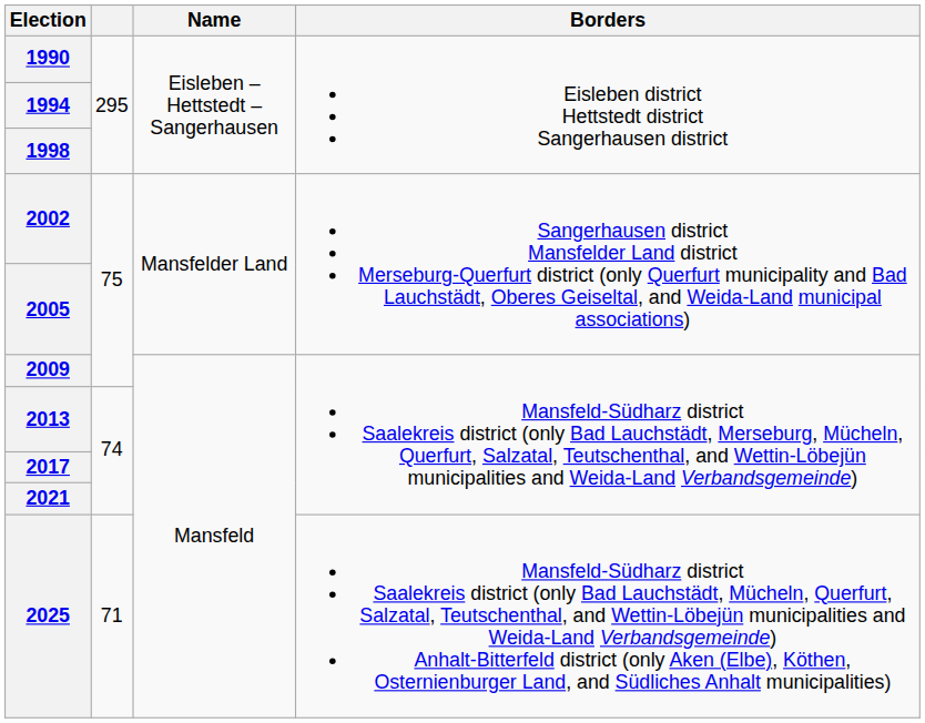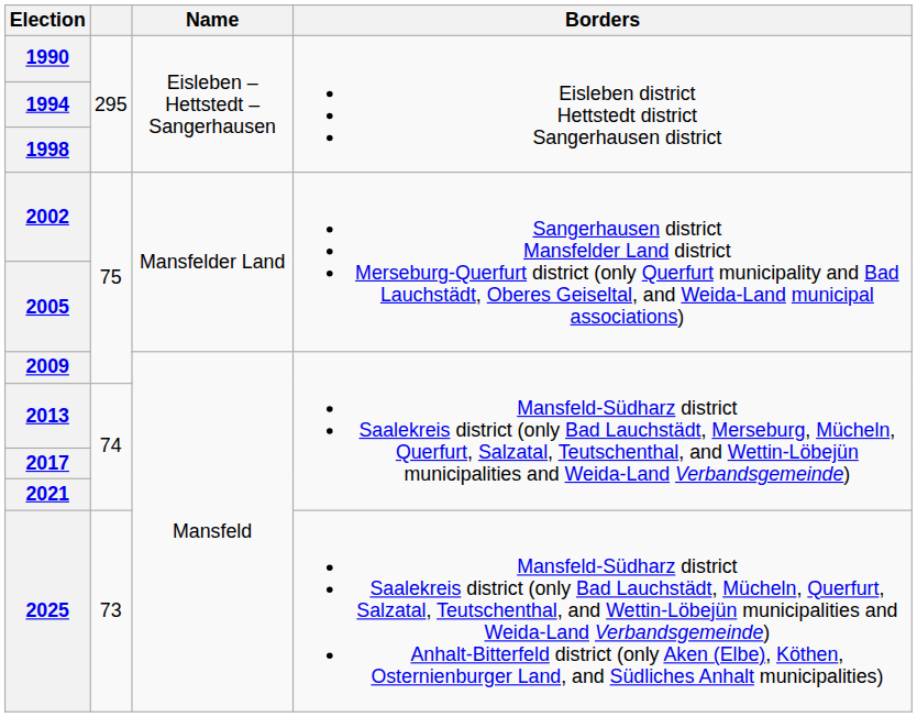2025 | column 2: 71 -> 73
